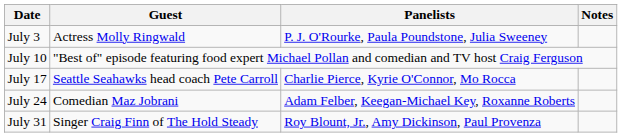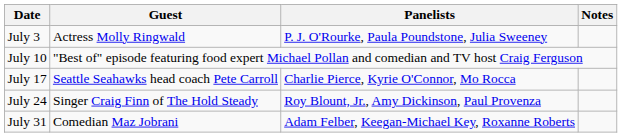July 24 | Guest: Comedian Maz Jobrani -> Singer Craig Finn of The Hold Steady
July 24 | Panelists: Adam Felber, Keegan-Michael Key, Roxanne Roberts -> Roy Blount, Jr., Amy Dickinson, Paul Provenza
July 31 | Guest: Singer Craig Finn of The Hold Steady -> Comedian Maz Jobrani
July 31 | Panelists: Roy Blount, Jr., Amy Dickinson, Paul Provenza -> Adam Felber, Keegan-Michael Key, Roxanne Roberts
